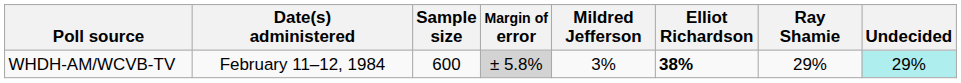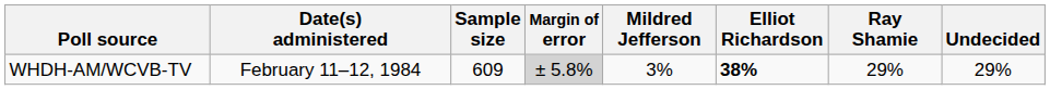WHDH-AM/WCVB-TV | Sample size: 600 -> 609
WHDH-AM/WCVB-TV | Undecided: paleturquoise background -> no background
